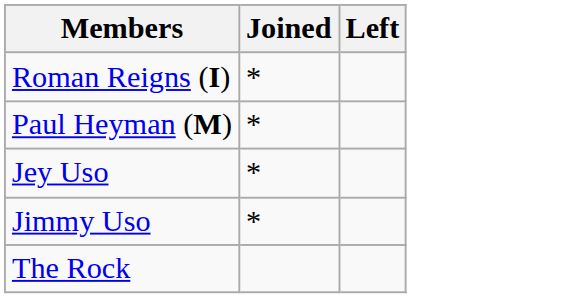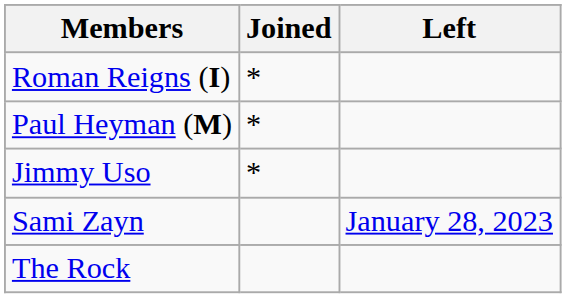- row: Jey Uso | *
+ row: Sami Zayn | January 28, 2023
